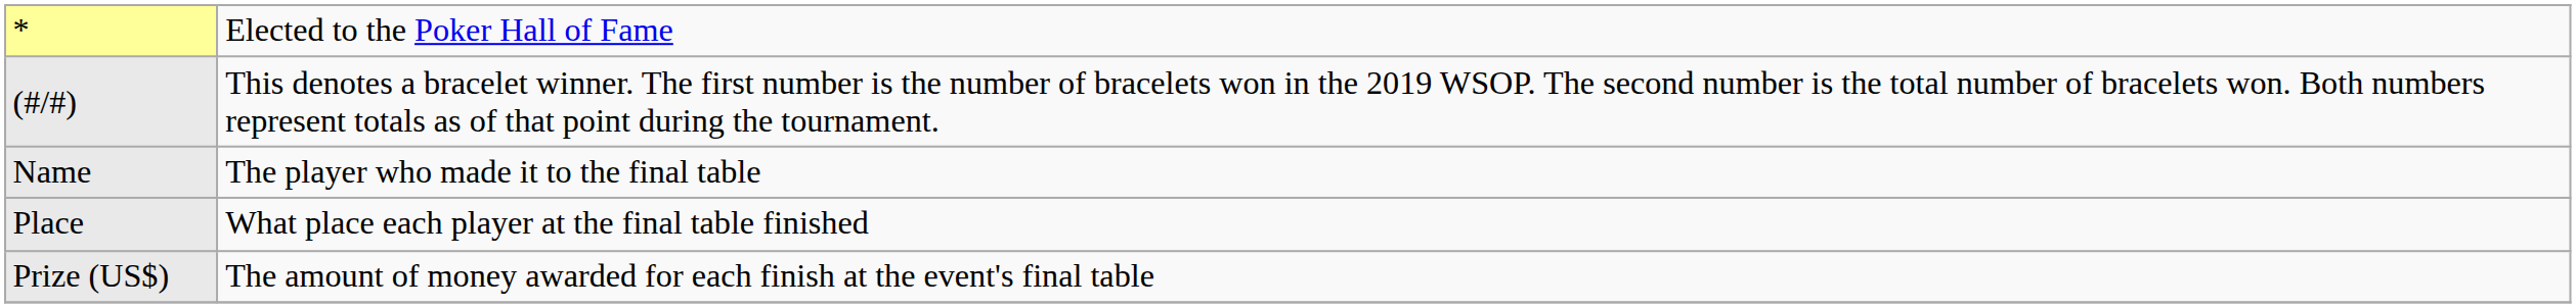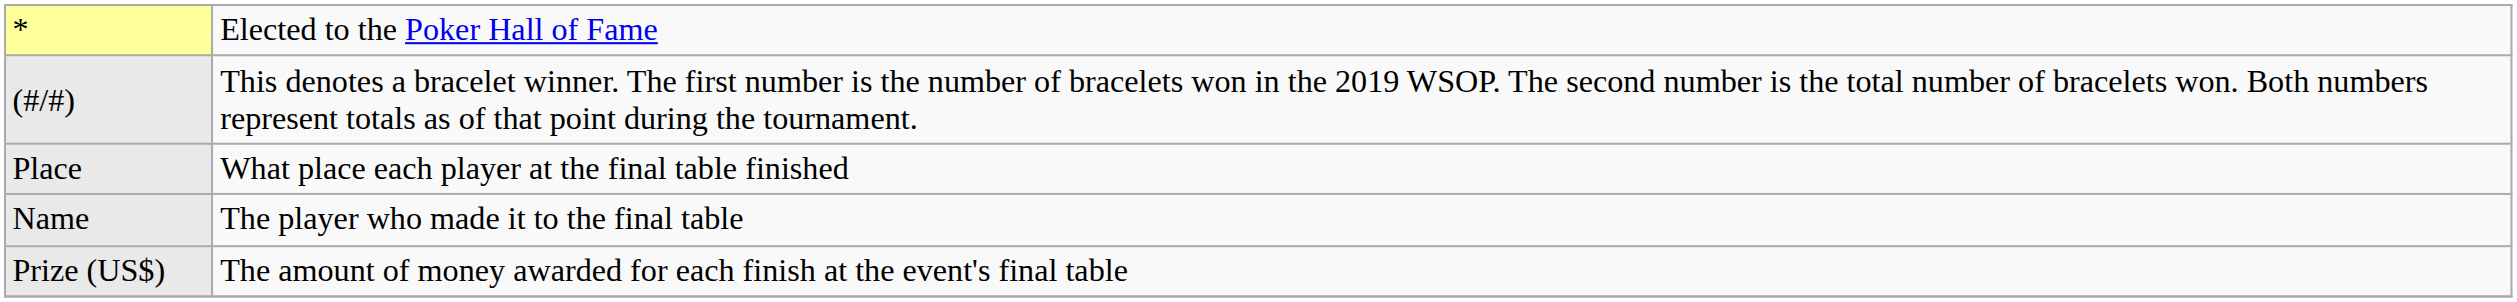rows swapped: Place <-> Name
